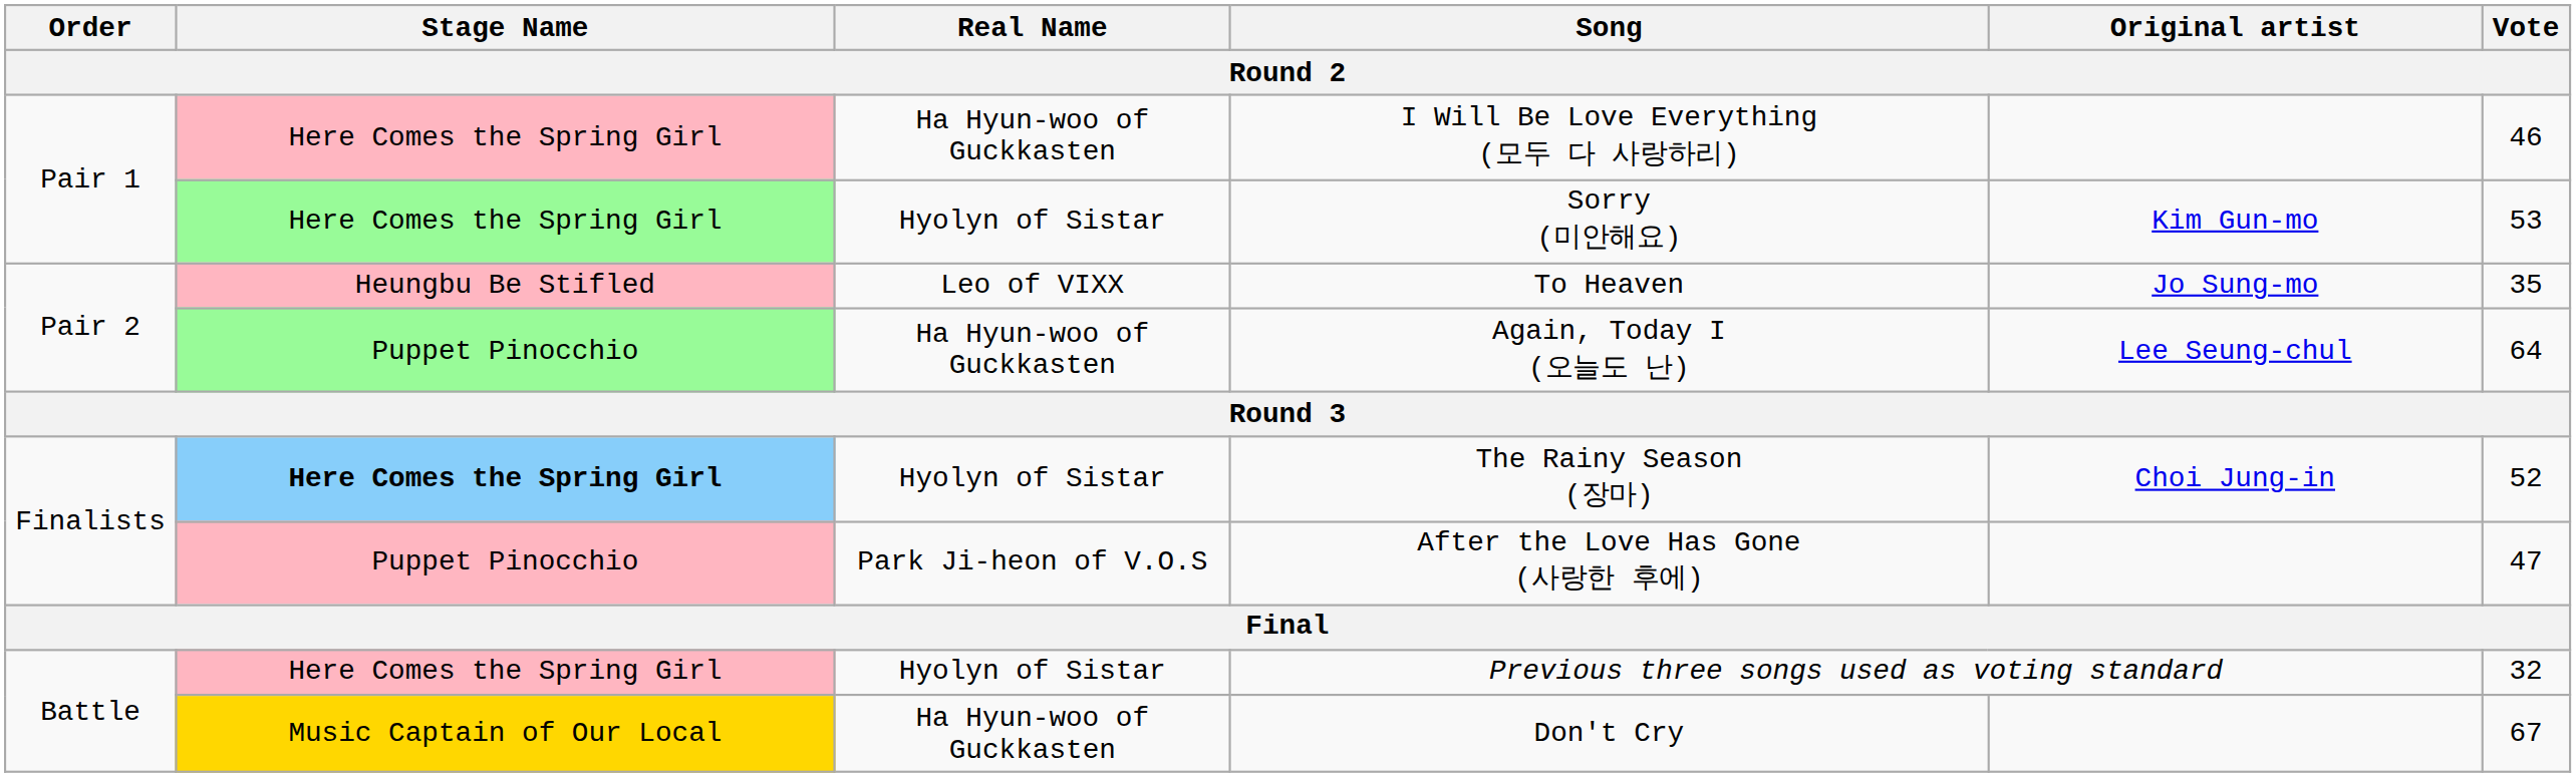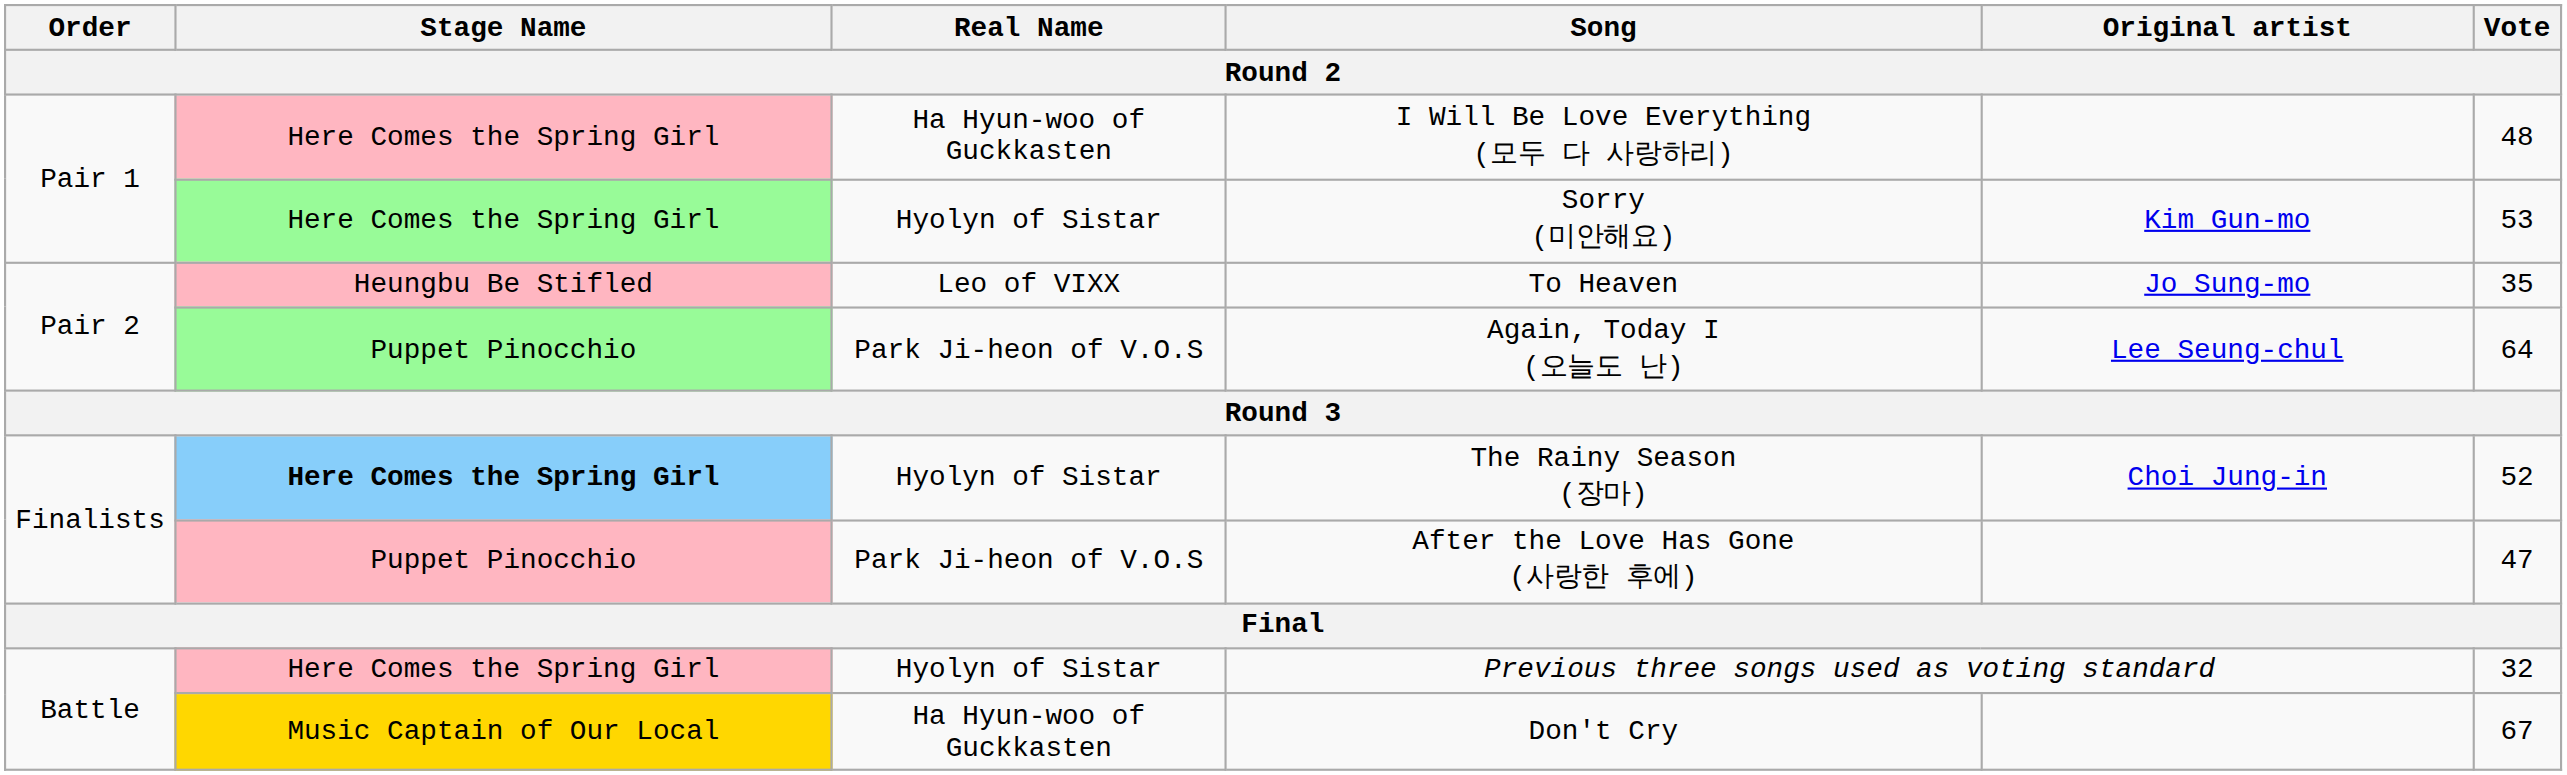I Will Be Love Everything (모두 다 사랑하리) | Vote: 46 -> 48
Again, Today I (오늘도 난) | Real Name: Ha Hyun-woo of Guckkasten -> Park Ji-heon of V.O.S
